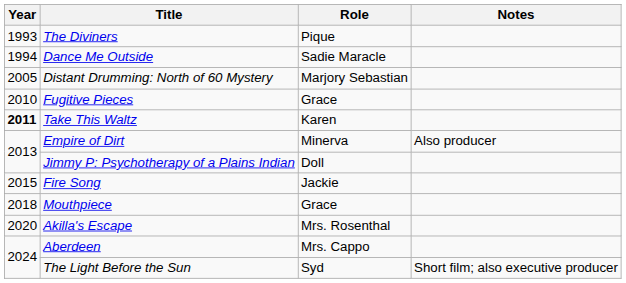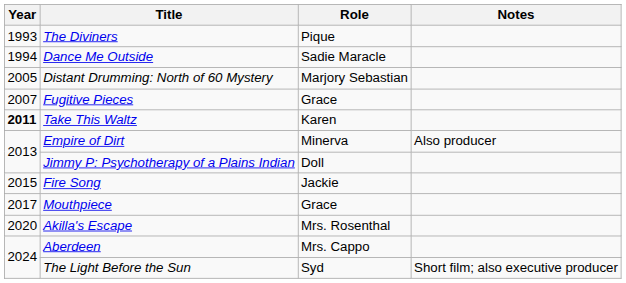Fugitive Pieces | Year: 2010 -> 2007
Mouthpiece | Year: 2018 -> 2017
